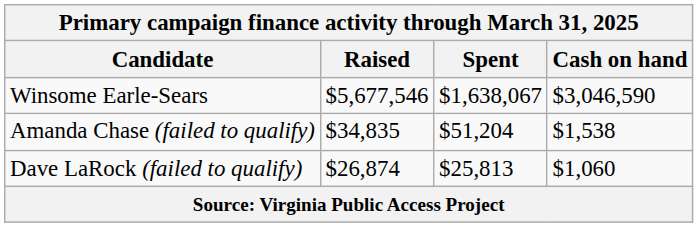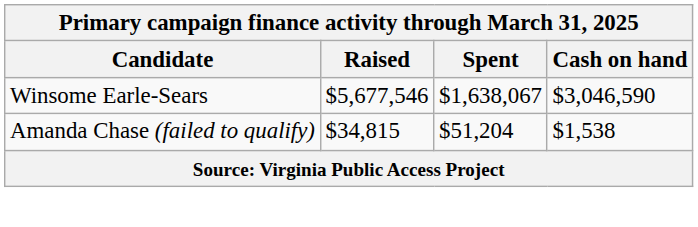Amanda Chase (failed to qualify) | Raised: $34,835 -> $34,815
- row: Dave LaRock (failed to qualify) | $26,874 | $25,813 | $1,060
